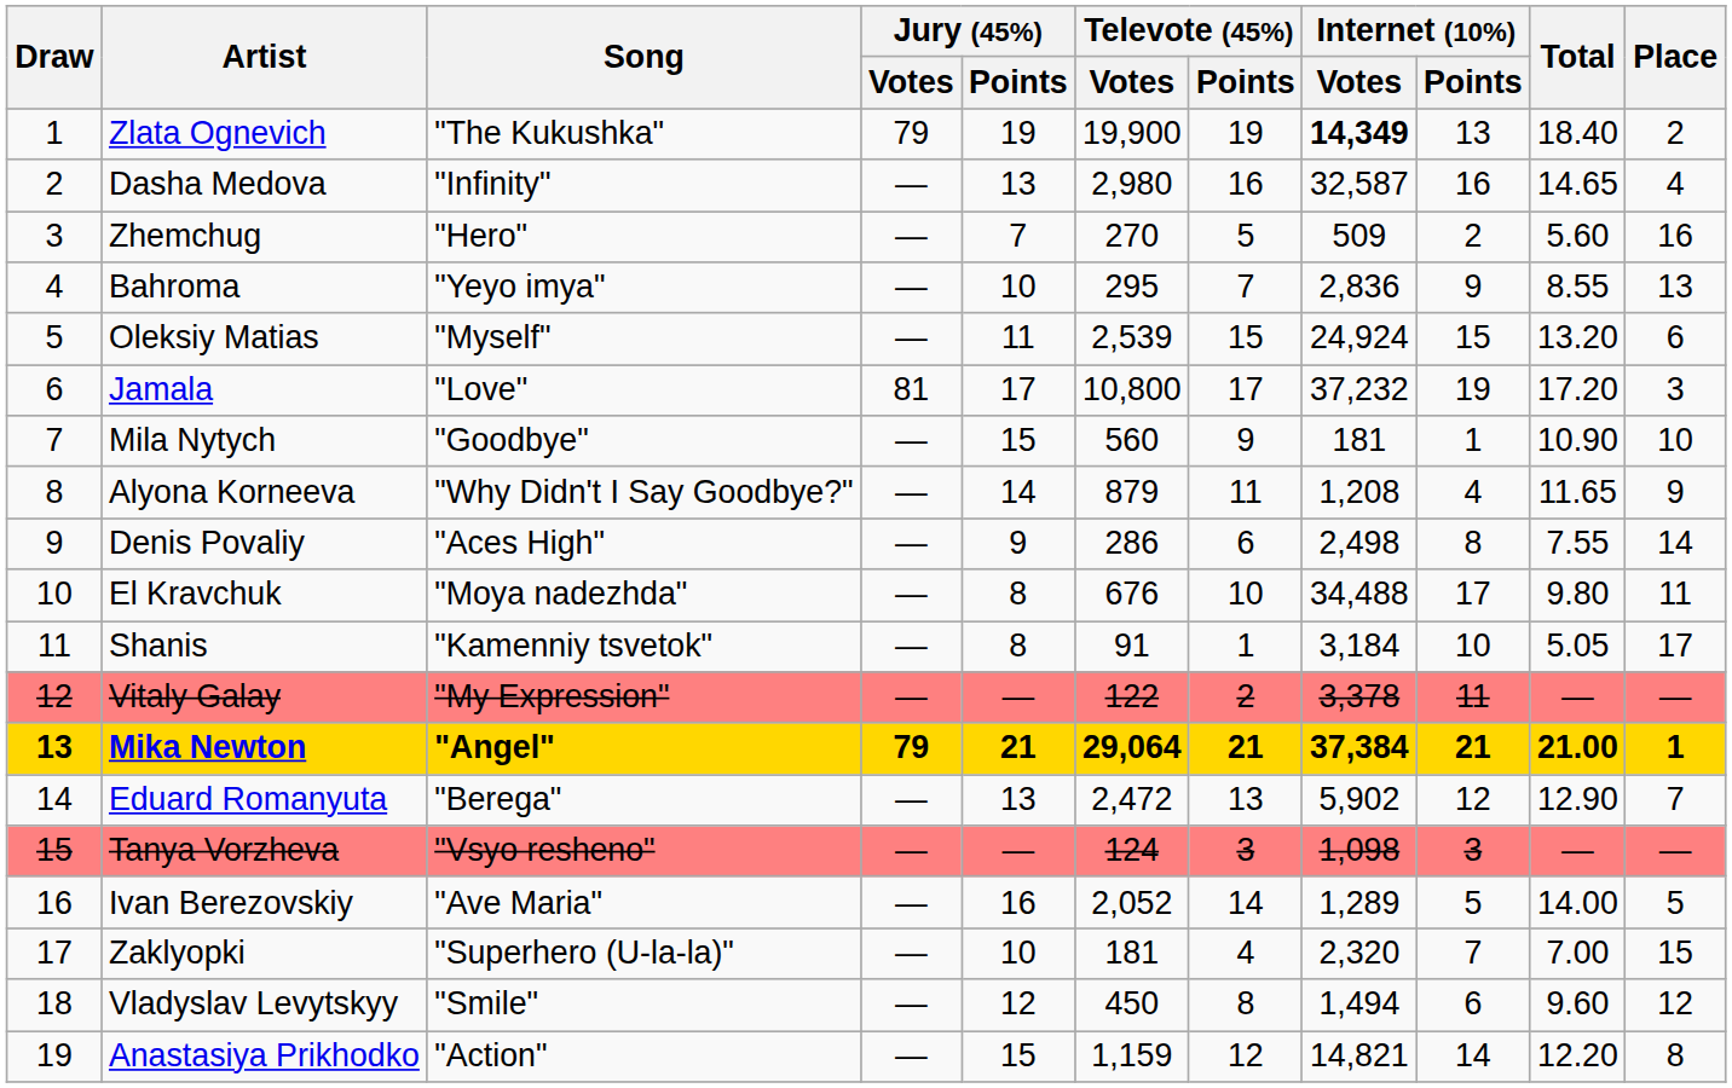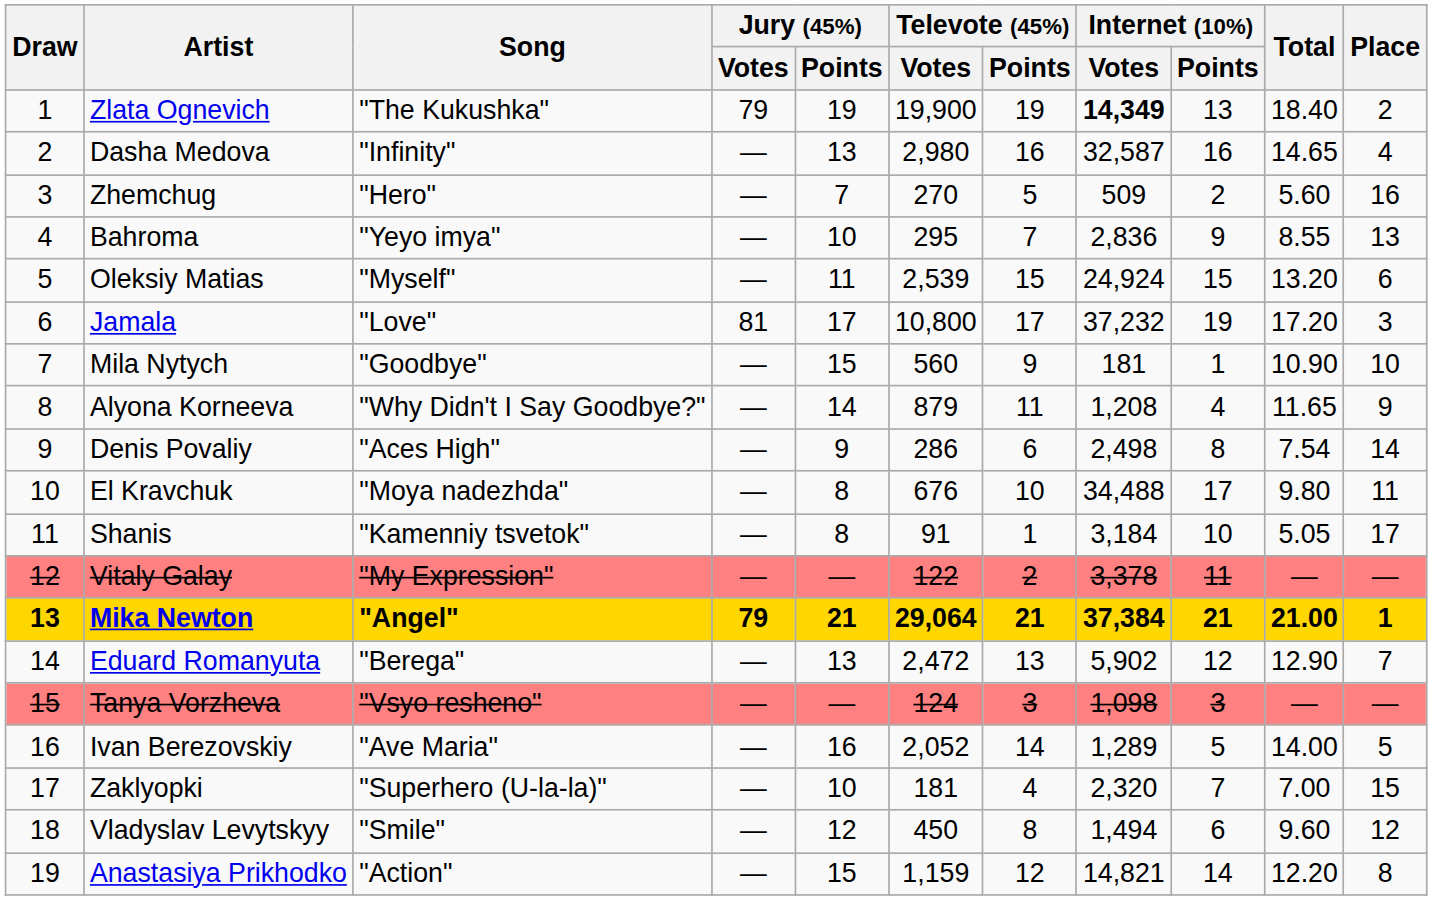Denis Povaliy | Total: 7.55 -> 7.54
